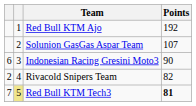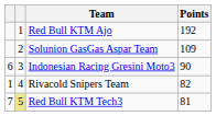Solunion GasGas Aspar Team | Points: 107 -> 109
Rivacold Snipers Team | column 1: 2 -> 1
Red Bull KTM Tech3 | Points: bold -> normal
